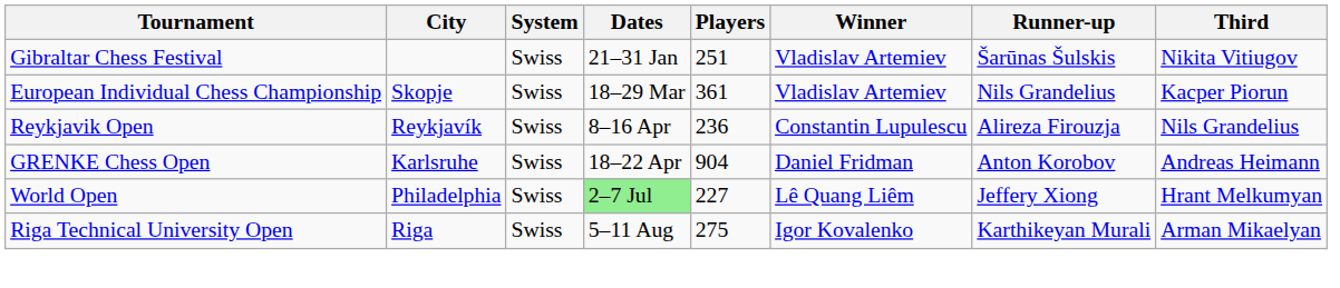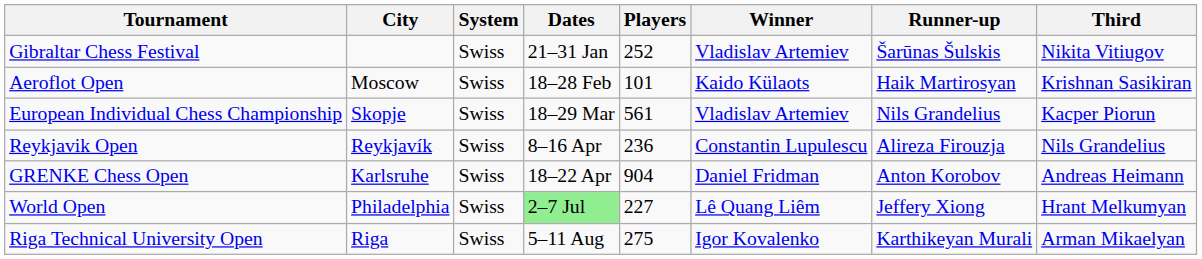Gibraltar Chess Festival | Players: 251 -> 252
+ row: Aeroflot Open | Moscow | Swiss | 18–28 Feb | 101 | Kaido Külaots | Haik Martirosyan | Krishnan Sasikiran
European Individual Chess Championship | Players: 361 -> 561
